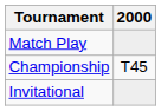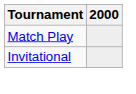- row: Championship | T45
